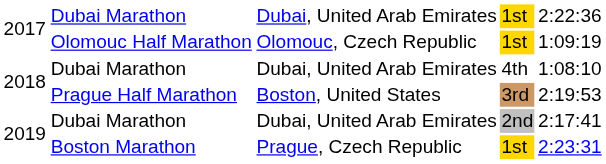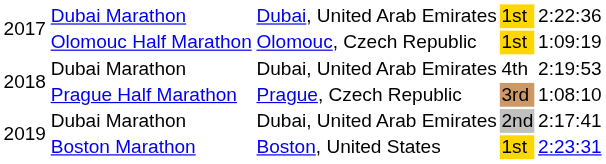Dubai Marathon / 4th | column 5: 1:08:10 -> 2:19:53
Prague Half Marathon | column 3: Boston, United States -> Prague, Czech Republic
Prague Half Marathon | column 5: 2:19:53 -> 1:08:10
Boston Marathon | column 3: Prague, Czech Republic -> Boston, United States
